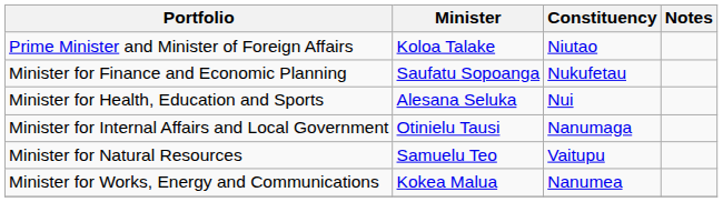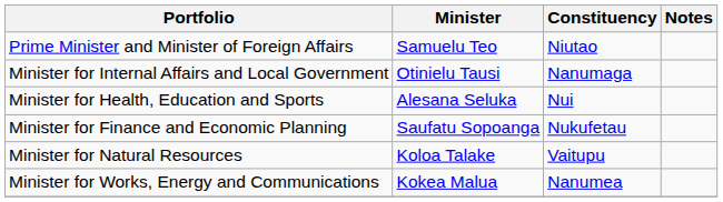Prime Minister and Minister of Foreign Affairs | Minister: Koloa Talake -> Samuelu Teo
rows swapped: Minister for Finance and Economic Planning <-> Minister for Internal Affairs and Local Government
Minister for Natural Resources | Minister: Samuelu Teo -> Koloa Talake
